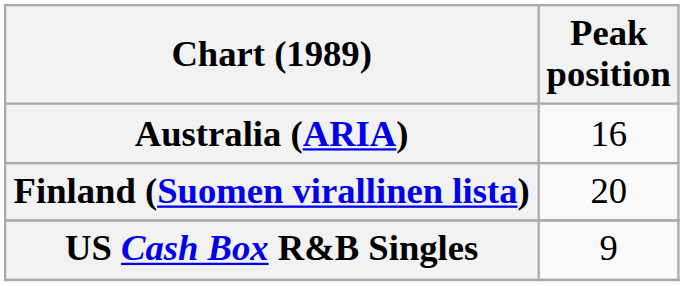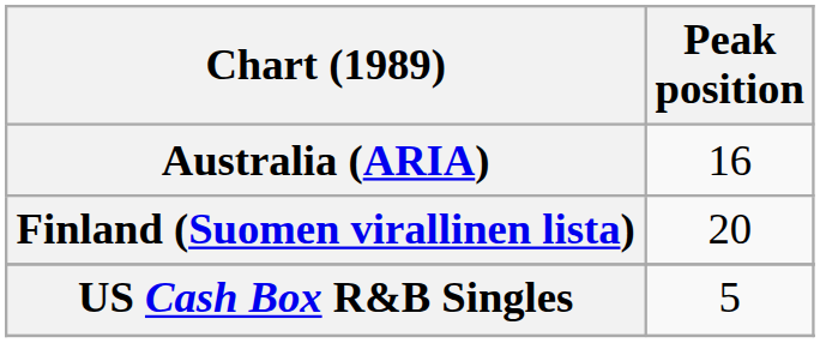US Cash Box R&B Singles | Peak position: 9 -> 5
